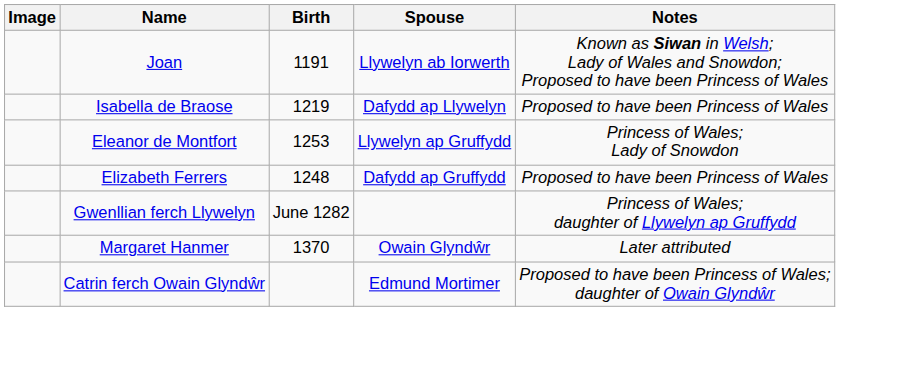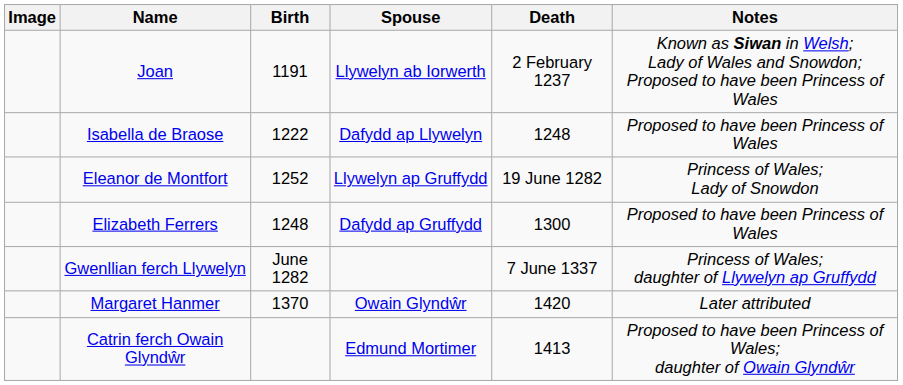+ column: Death | 2 February 1237 | 1248 | 19 June 1282 | 1300 | 7 June 1337 | 1420 | 1413
Isabella de Braose | Birth: 1219 -> 1222
Eleanor de Montfort | Birth: 1253 -> 1252
